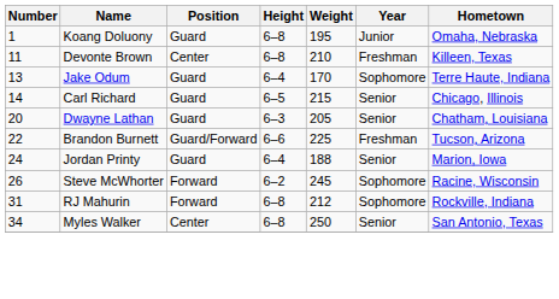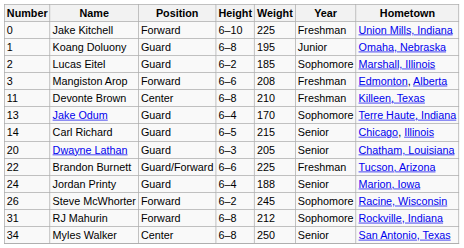+ row: 0 | Jake Kitchell | Forward | 6–10 | 225 | Freshman | Union Mills, Indiana
+ row: 2 | Lucas Eitel | Guard | 6–2 | 185 | Sophomore | Marshall, Illinois
+ row: 3 | Mangiston Arop | Forward | 6–6 | 208 | Freshman | Edmonton, Alberta
